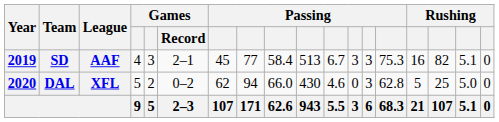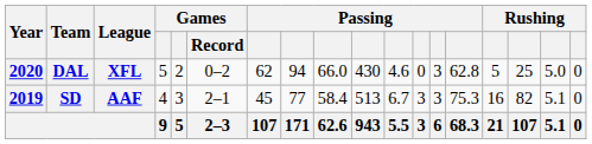rows swapped: SD <-> DAL
